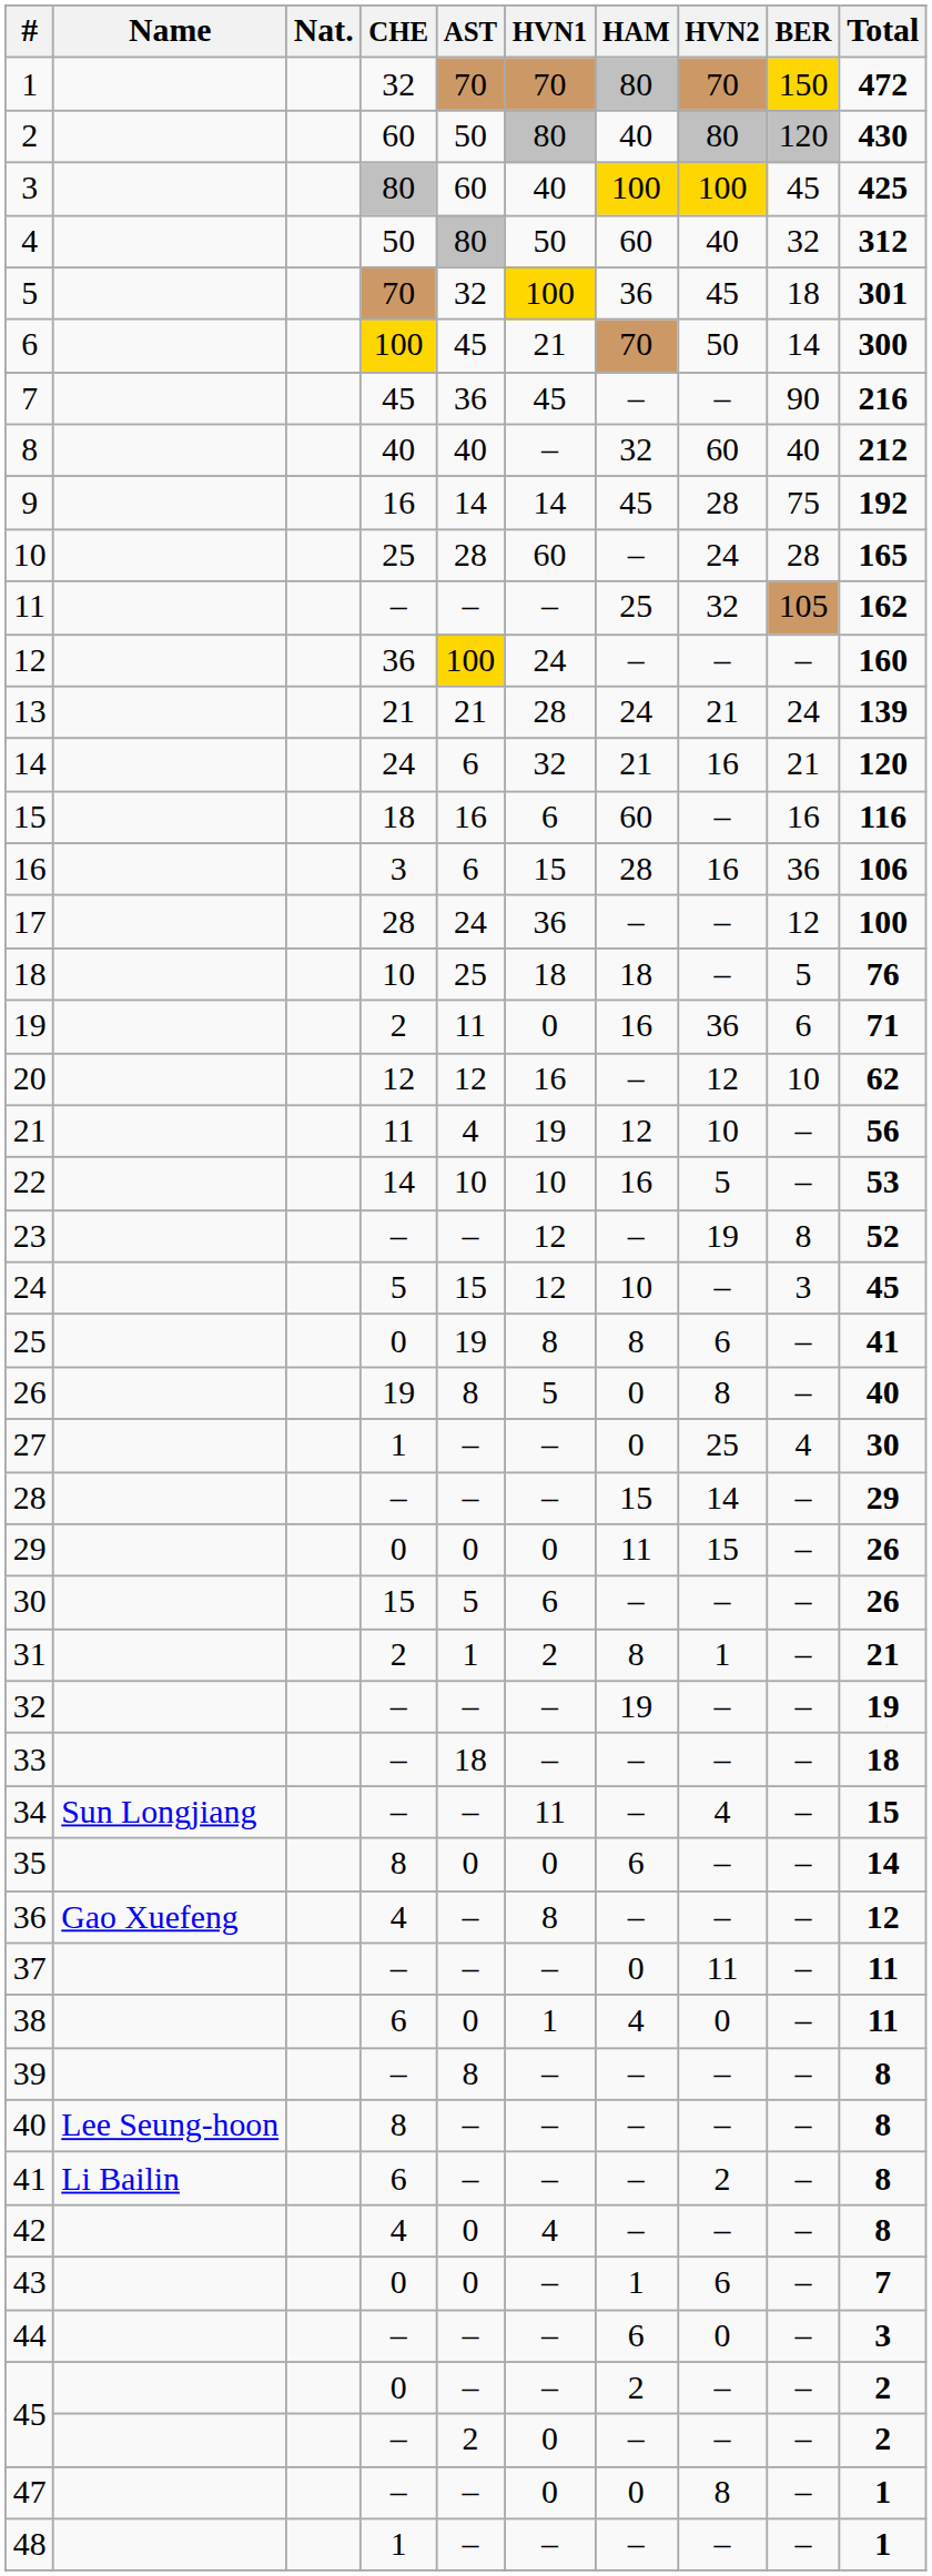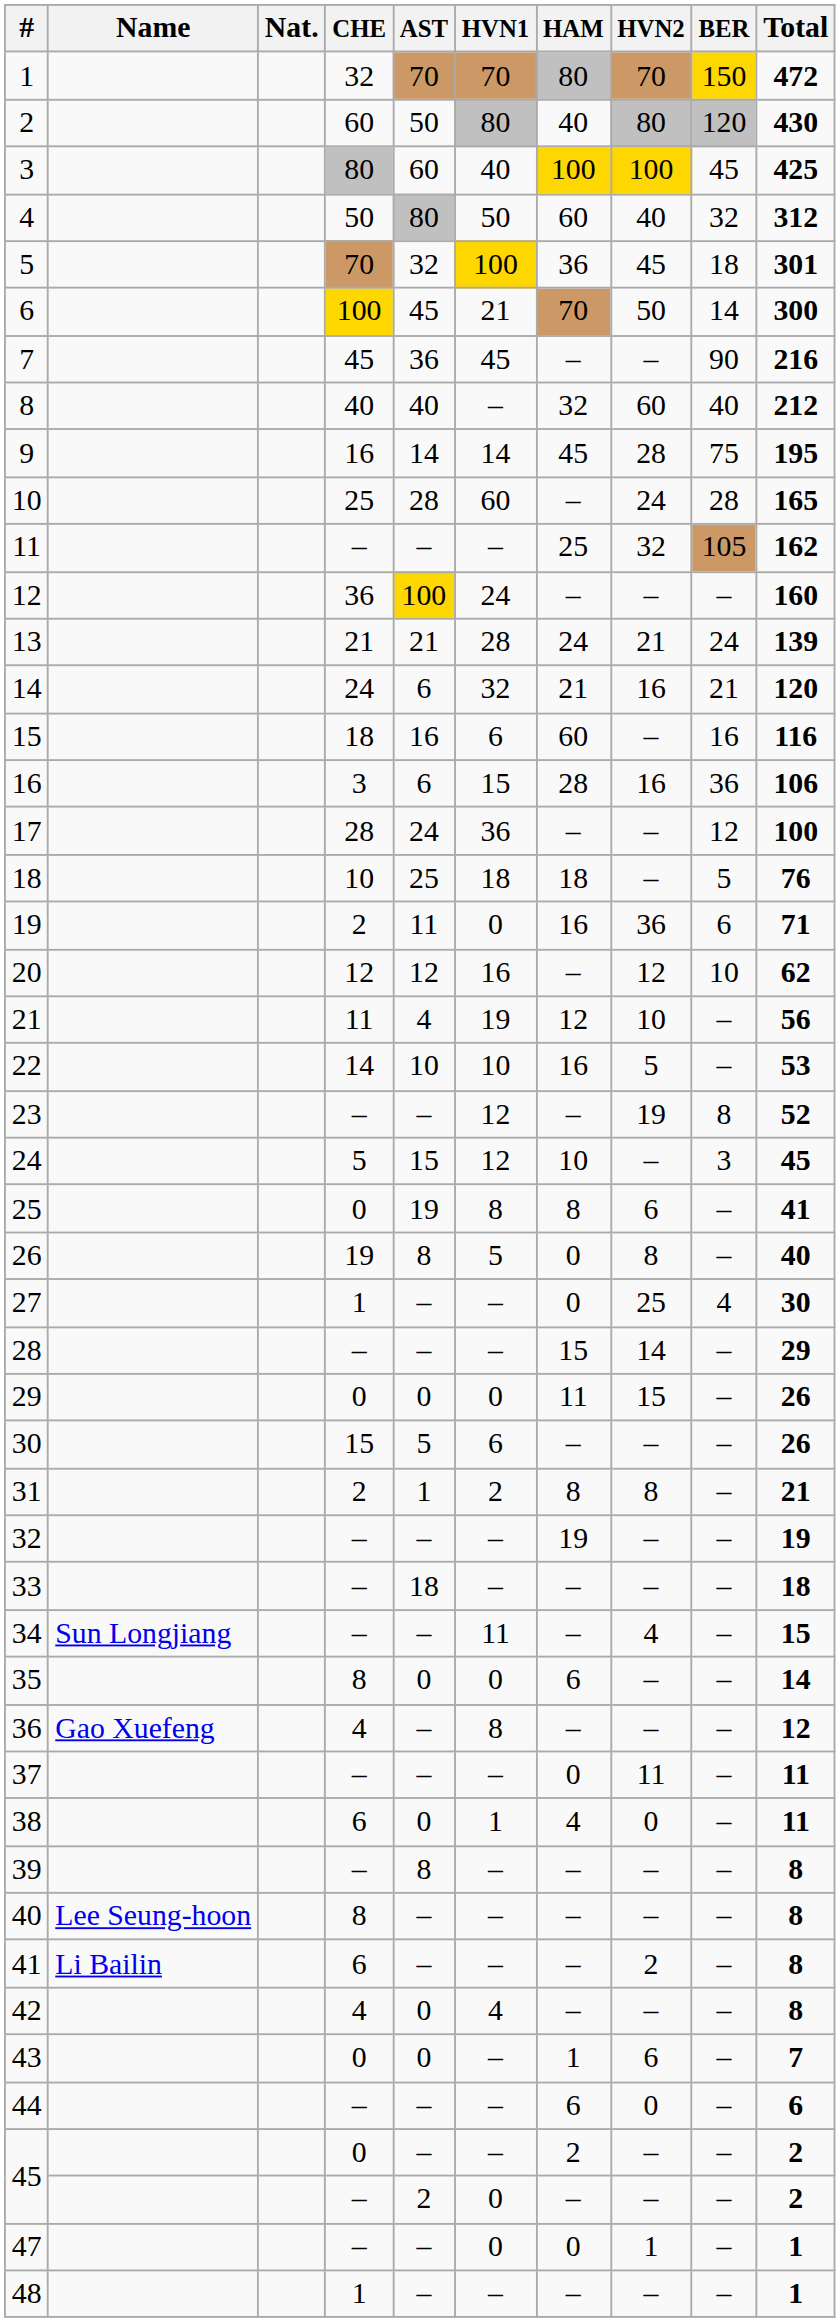9 | Total: 192 -> 195
31 | HVN2: 1 -> 8
44 | Total: 3 -> 6
47 | HVN2: 8 -> 1
